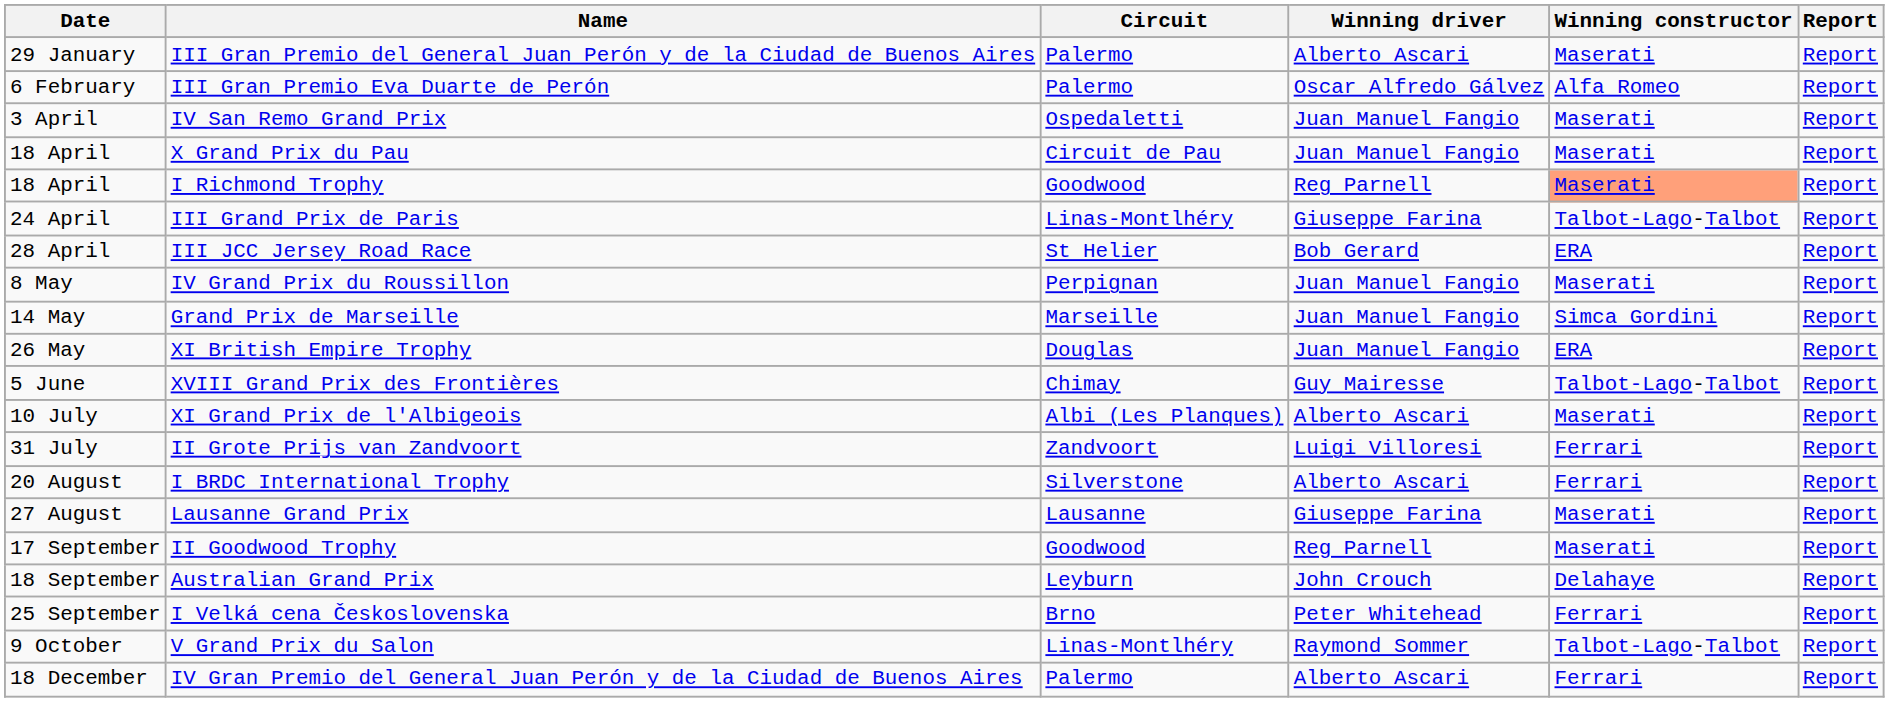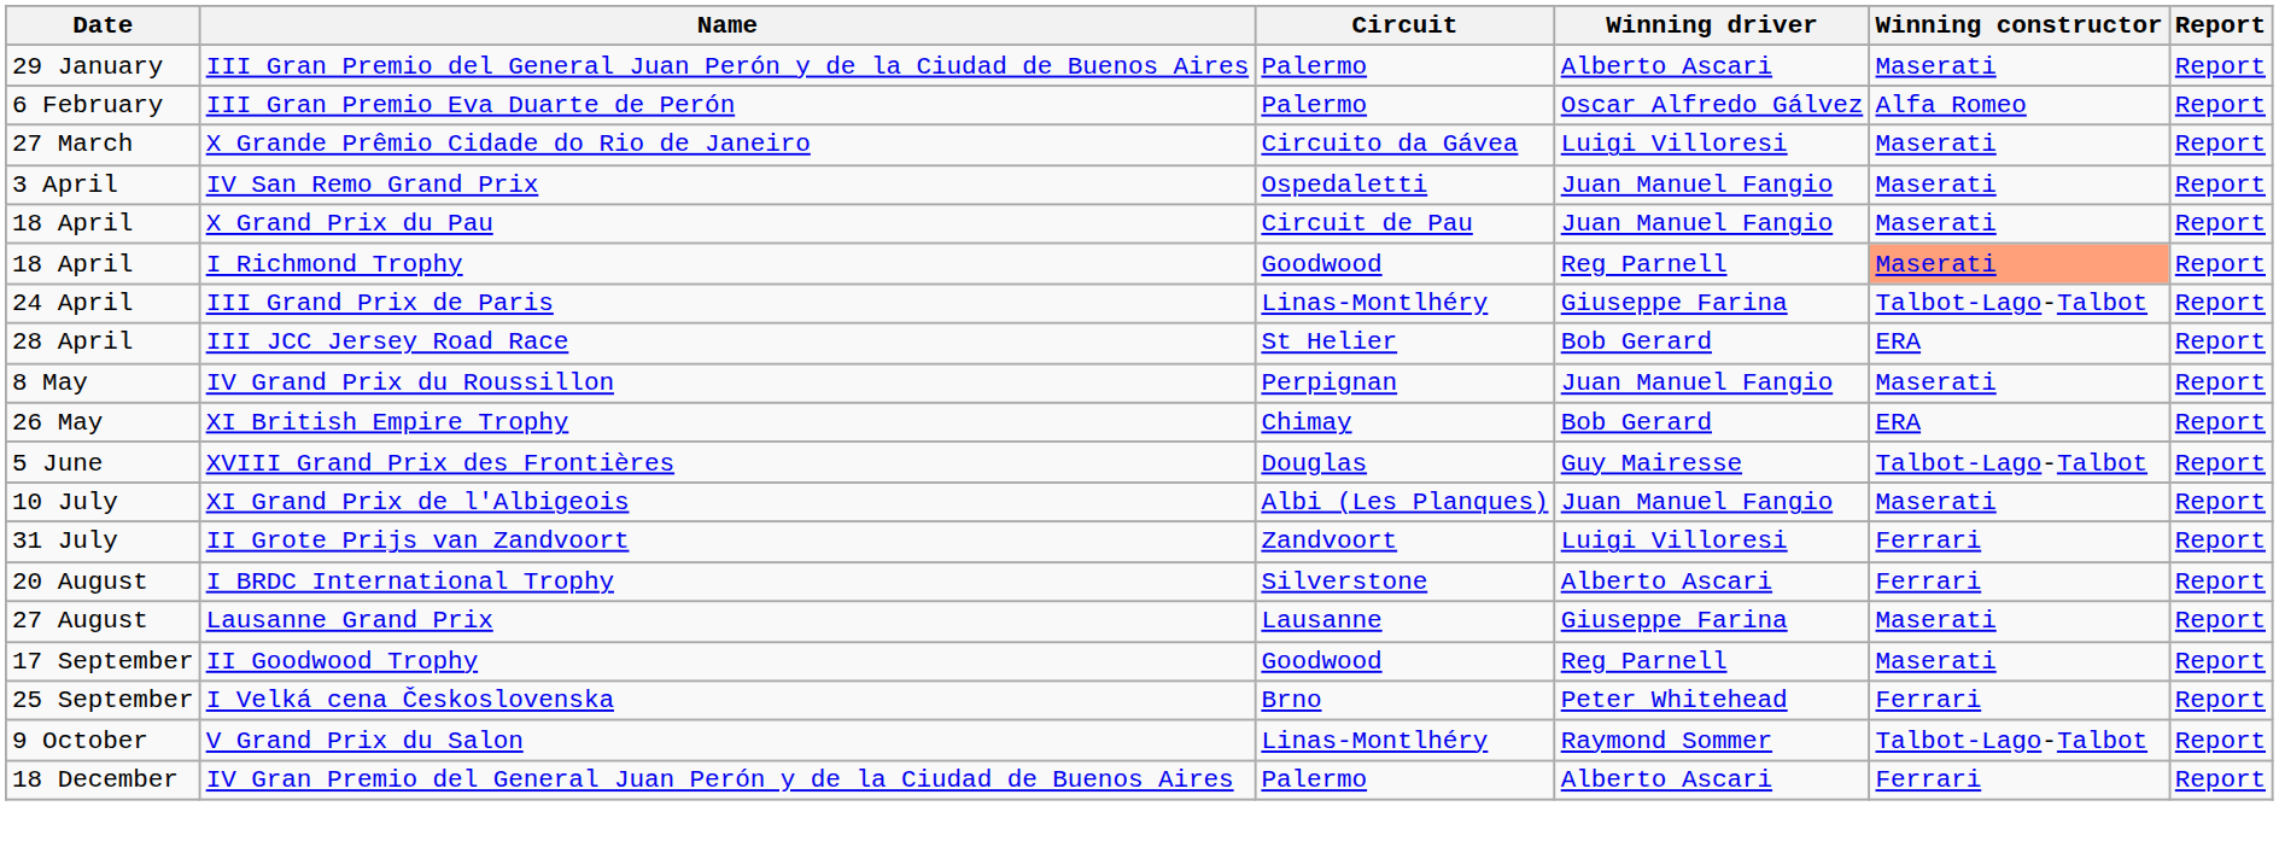+ row: 27 March | X Grande Prêmio Cidade do Rio de Janeiro | Circuito da Gávea | Luigi Villoresi | Maserati | Report
- row: 14 May | Grand Prix de Marseille | Marseille | Juan Manuel Fangio | Simca Gordini | Report
XI British Empire Trophy | Circuit: Douglas -> Chimay
XI British Empire Trophy | Winning driver: Juan Manuel Fangio -> Bob Gerard
XVIII Grand Prix des Frontières | Circuit: Chimay -> Douglas
XI Grand Prix de l'Albigeois | Winning driver: Alberto Ascari -> Juan Manuel Fangio
- row: 18 September | Australian Grand Prix | Leyburn | John Crouch | Delahaye | Report
